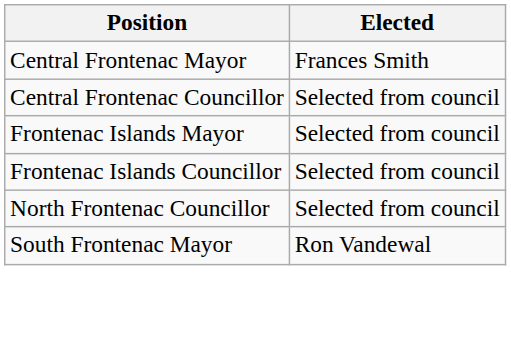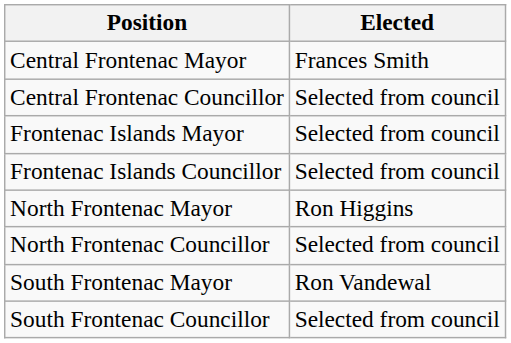+ row: North Frontenac Mayor | Ron Higgins
+ row: South Frontenac Councillor | Selected from council
